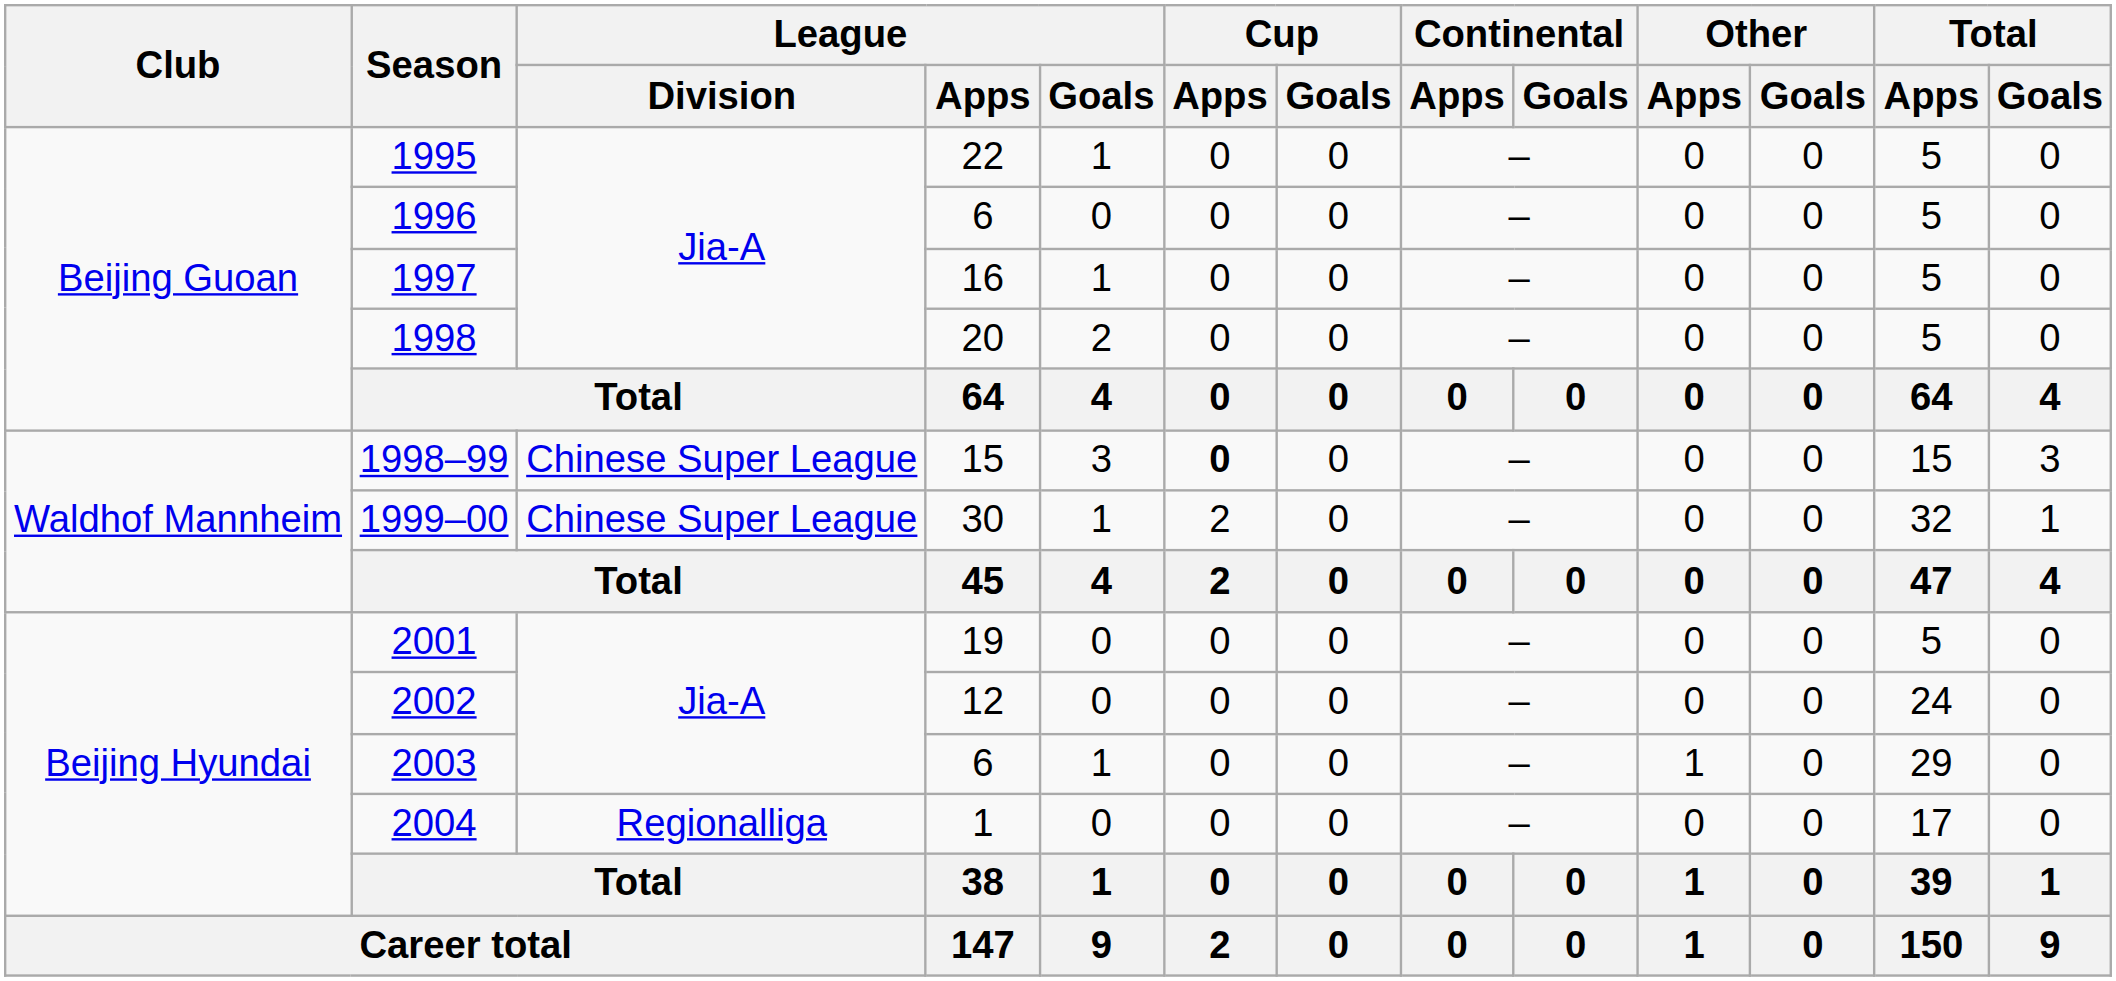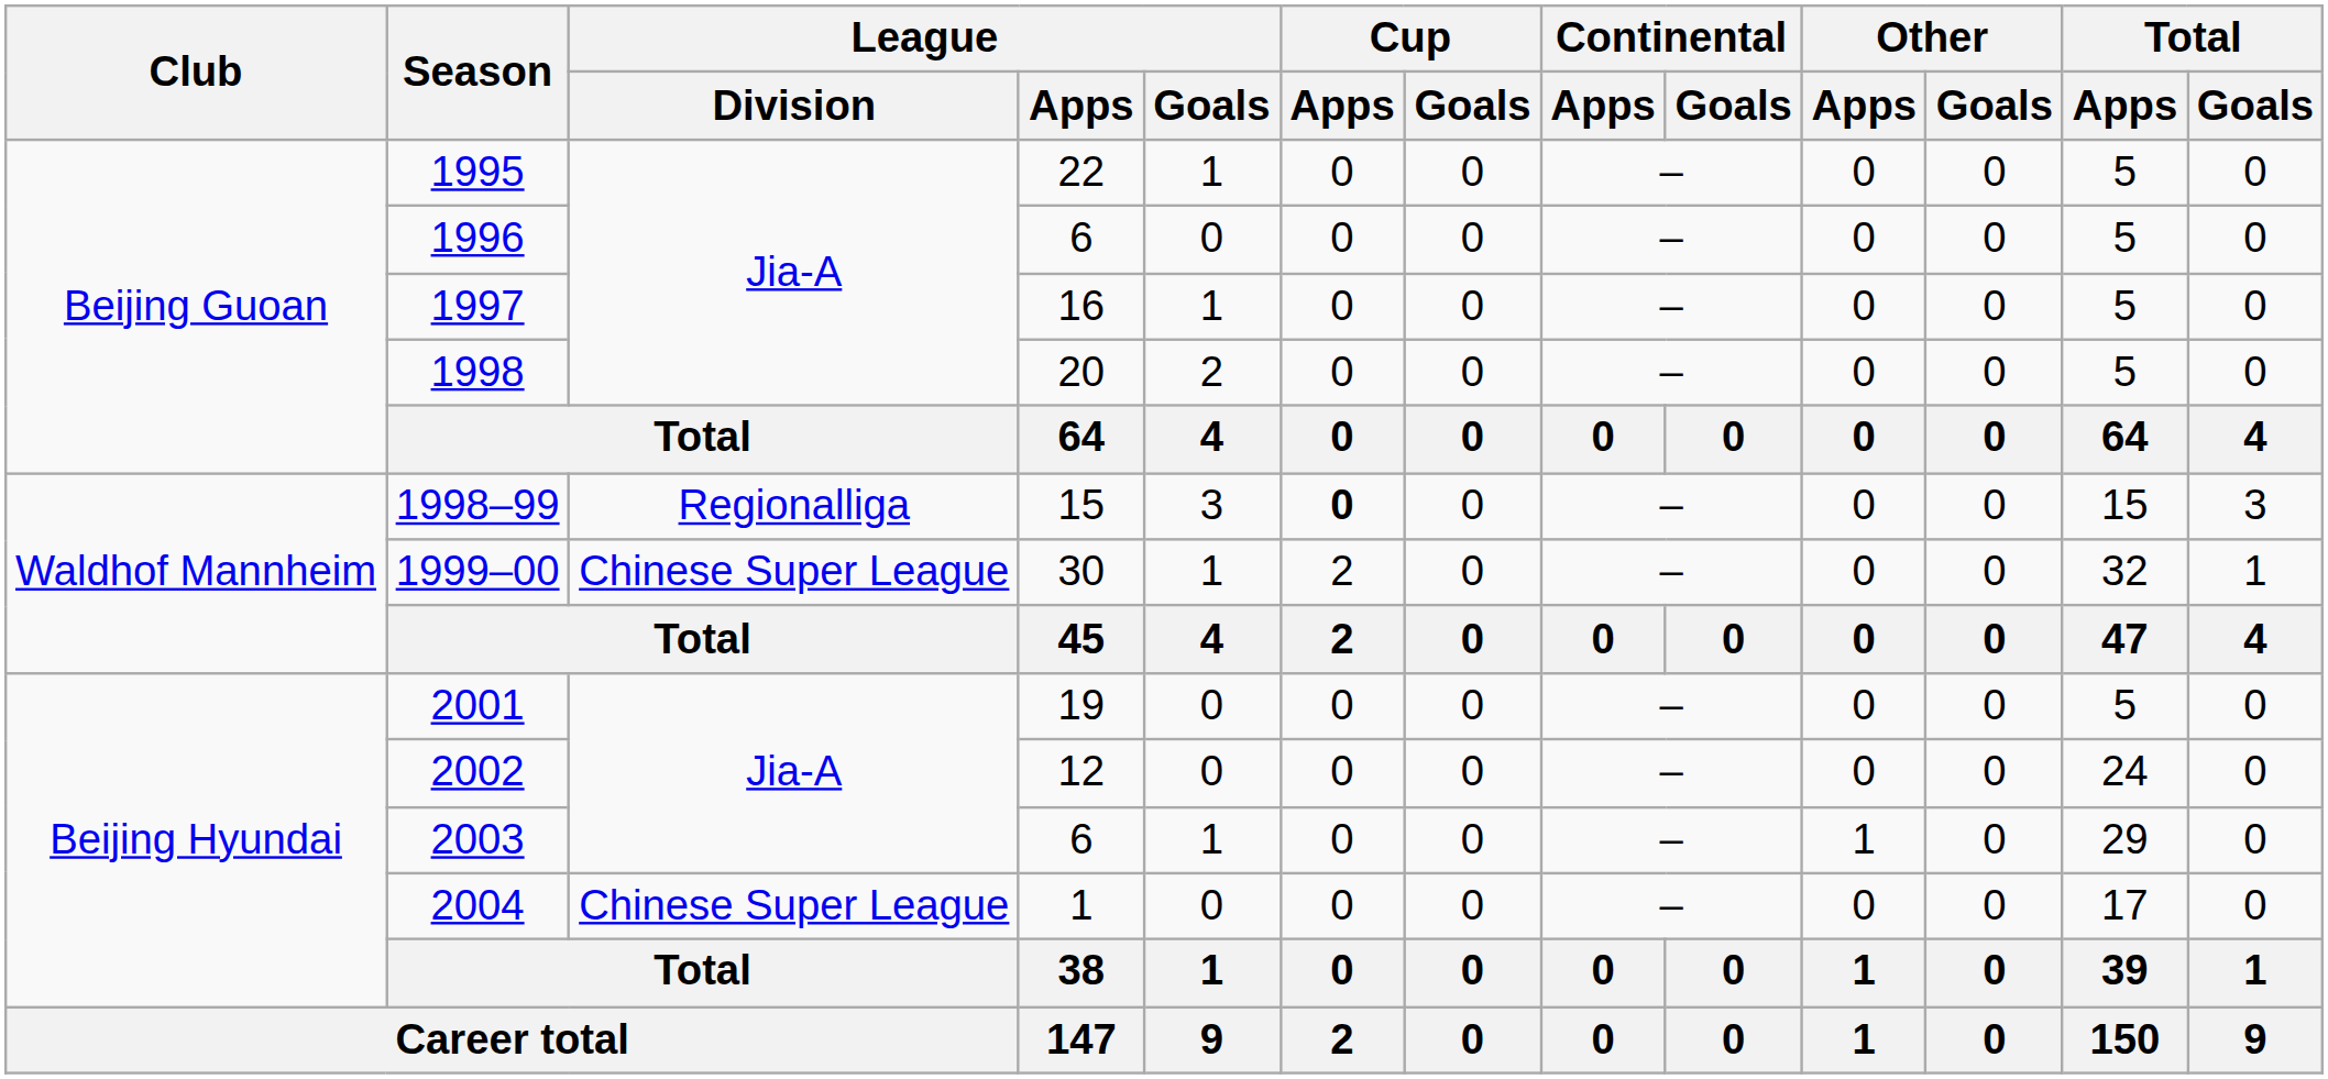1998–99 | League / Division: Chinese Super League -> Regionalliga
2004 | League / Division: Regionalliga -> Chinese Super League
